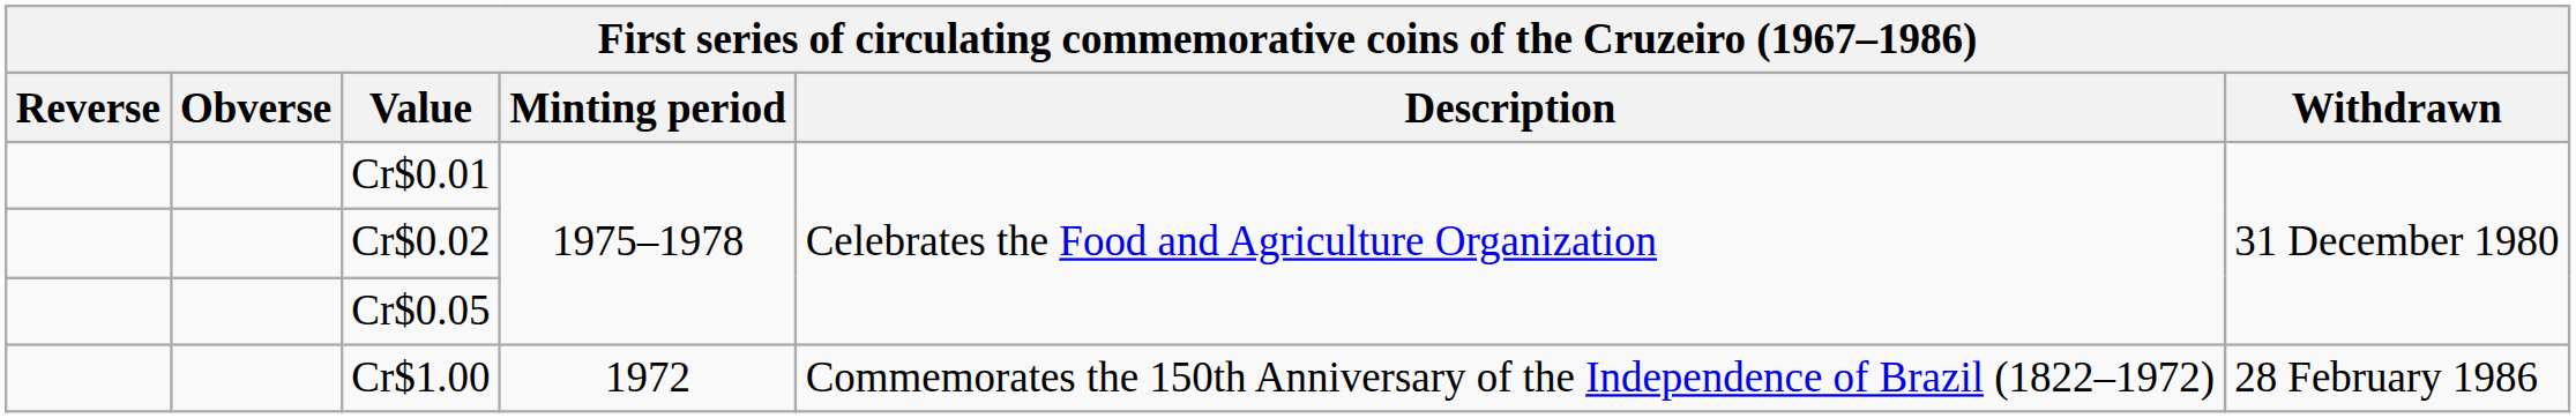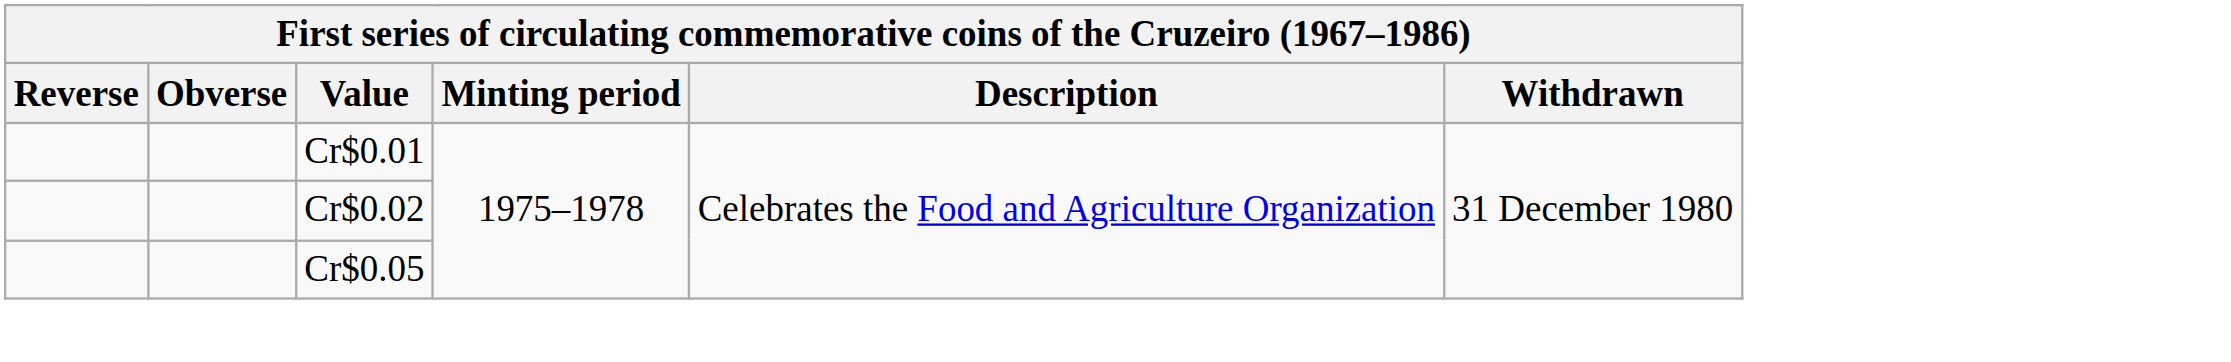- row: Cr$1.00 | 1972 | Commemorates the 150th Anniversary of the Independence of Brazil (1822–1972) | 28 February 1986
